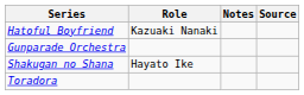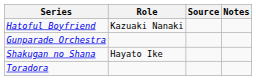columns swapped: Notes <-> Source
